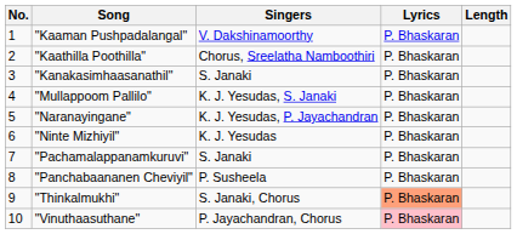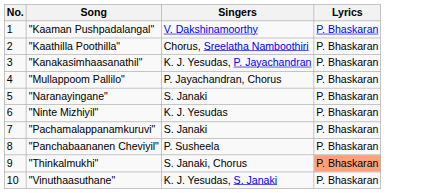- column: Length
"Kanakasimhaasanathil" | Singers: S. Janaki -> K. J. Yesudas, P. Jayachandran
"Mullappoom Pallilo" | Singers: K. J. Yesudas, S. Janaki -> P. Jayachandran, Chorus
"Naranayingane" | Singers: K. J. Yesudas, P. Jayachandran -> S. Janaki
"Vinuthaasuthane" | Singers: P. Jayachandran, Chorus -> K. J. Yesudas, S. Janaki
"Vinuthaasuthane" | Lyrics: pink background -> no background
